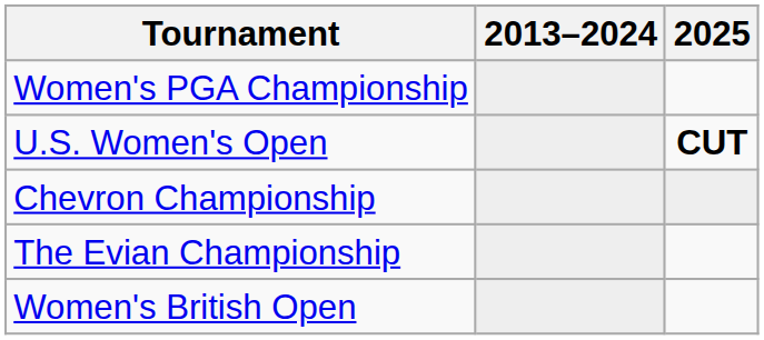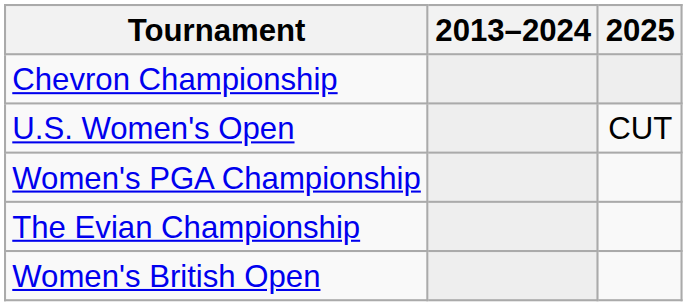rows swapped: Chevron Championship <-> Women's PGA Championship
U.S. Women's Open | 2025: bold -> normal
